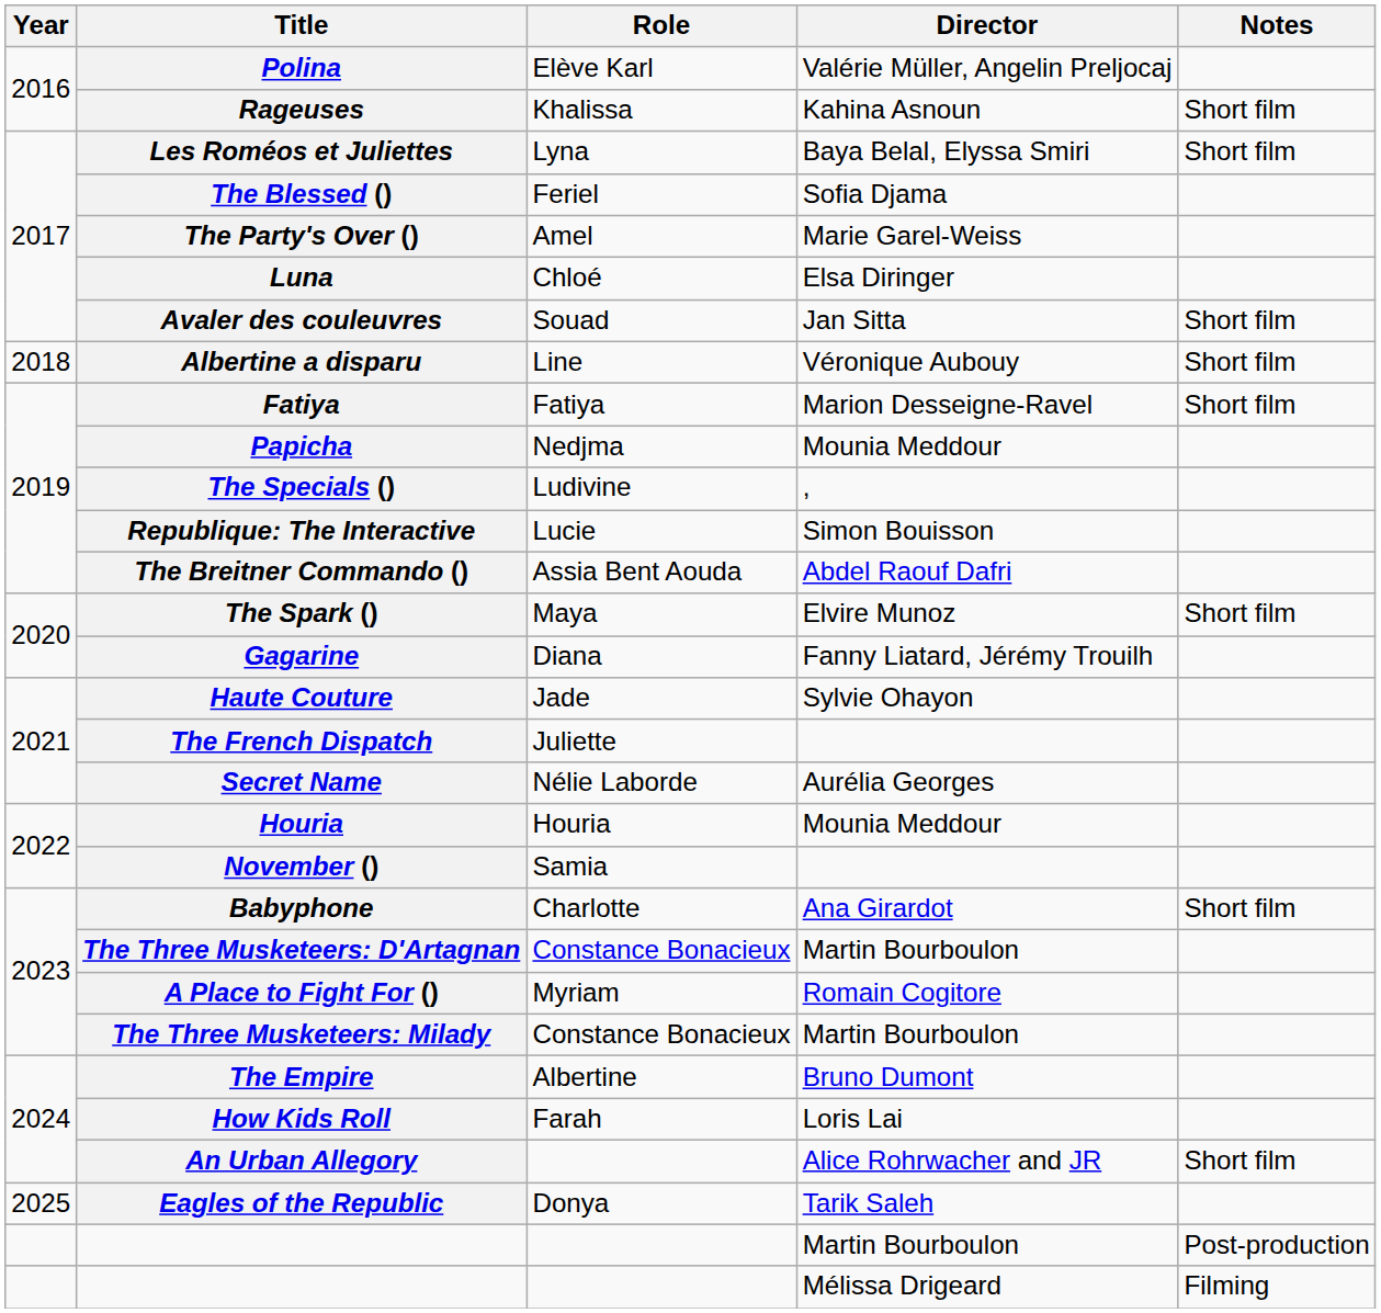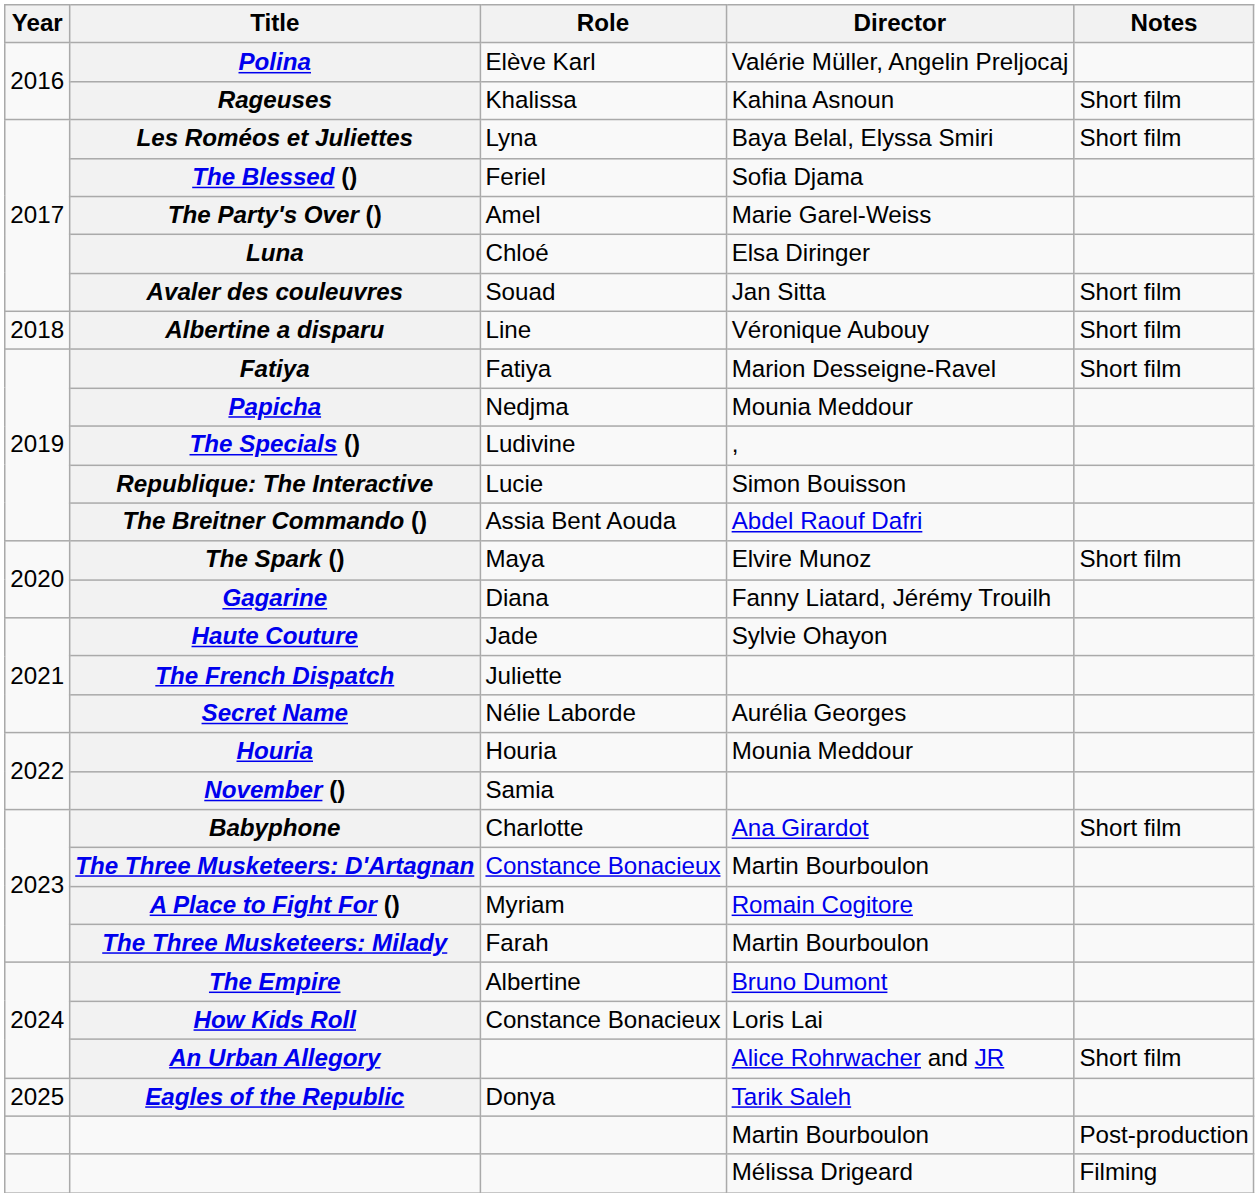The Three Musketeers: Milady | Role: Constance Bonacieux -> Farah
How Kids Roll | Role: Farah -> Constance Bonacieux
